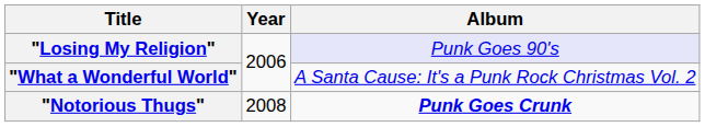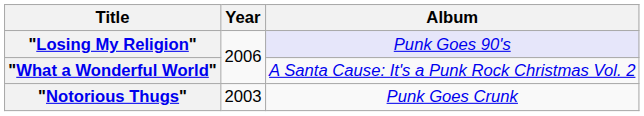"Notorious Thugs" | Year: 2008 -> 2003
"Notorious Thugs" | Album: bold -> normal
